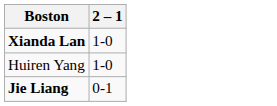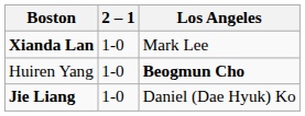+ column: Los Angeles | Mark Lee | Beogmun Cho | Daniel (Dae Hyuk) Ko
Jie Liang | 2 – 1: 0-1 -> 1-0
